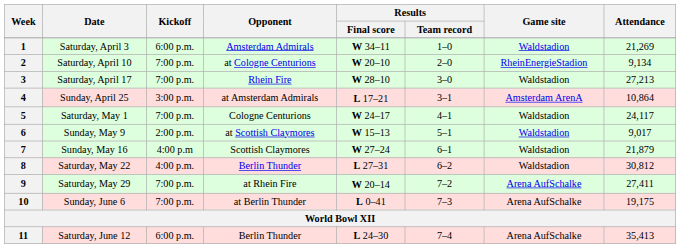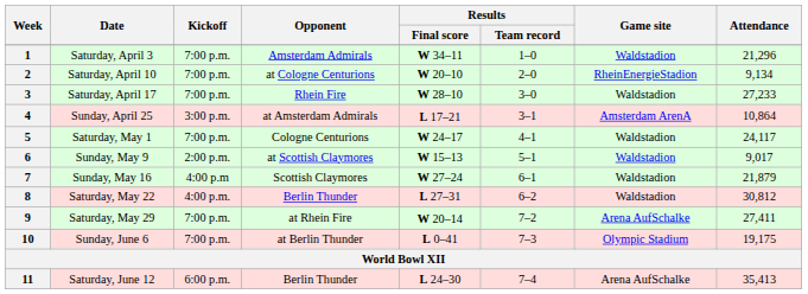1 | Kickoff: 6:00 p.m. -> 7:00 p.m.
1 | Attendance: 21,269 -> 21,296
3 | Attendance: 27,213 -> 27,233
10 | Game site: Arena AufSchalke -> Olympic Stadium
